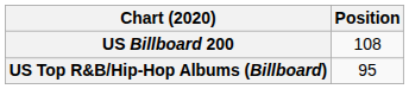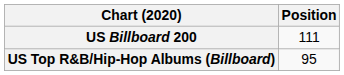US Billboard 200 | Position: 108 -> 111
